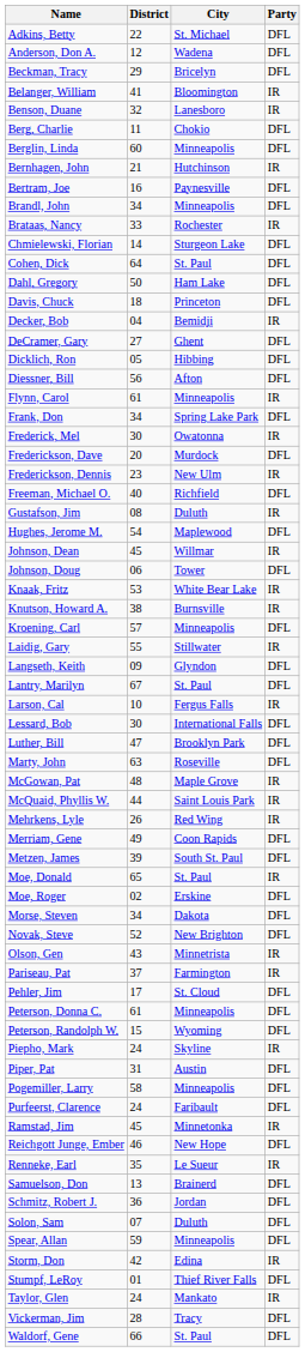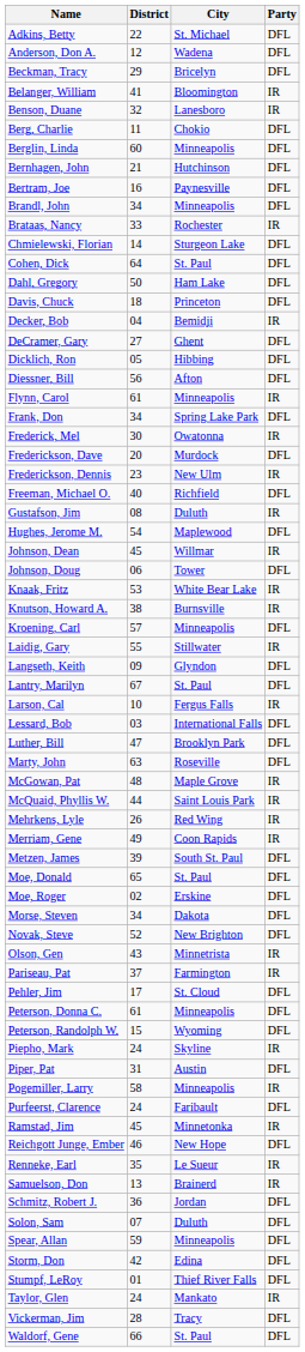Bernhagen, John | Party: IR -> DFL
Lessard, Bob | District: 30 -> 03
Merriam, Gene | Party: DFL -> IR
Moe, Donald | Party: IR -> DFL
Pogemiller, Larry | Party: DFL -> IR
Samuelson, Don | Party: DFL -> IR
Storm, Don | Party: IR -> DFL
